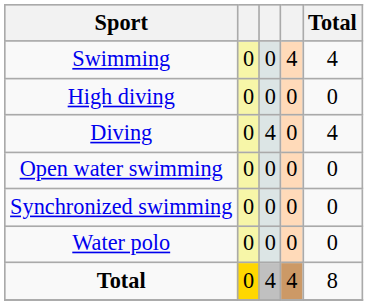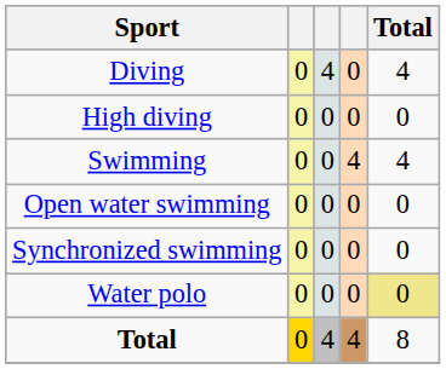rows swapped: Diving <-> Swimming
Water polo | Total: no background -> khaki background
